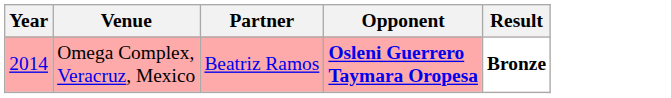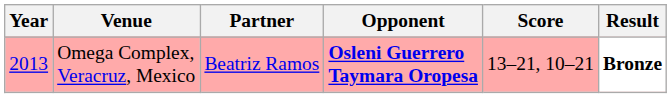+ column: Score | 13–21, 10–21
Omega Complex, Veracruz, Mexico | Year: 2014 -> 2013
